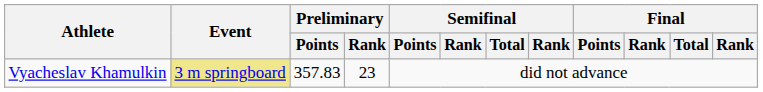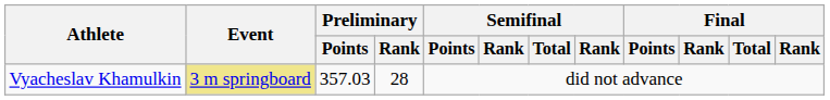Vyacheslav Khamulkin | Preliminary / Points: 357.83 -> 357.03
Vyacheslav Khamulkin | Preliminary / Rank: 23 -> 28
